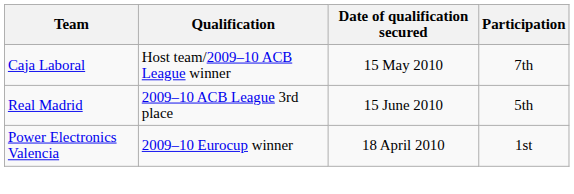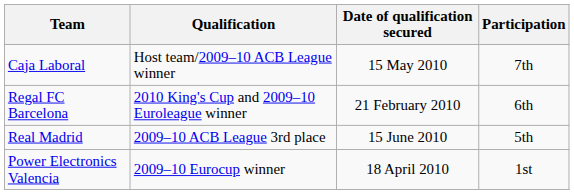+ row: Regal FC Barcelona | 2010 King's Cup and 2009–10 Euroleague winner | 21 February 2010 | 6th
